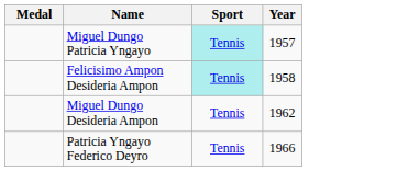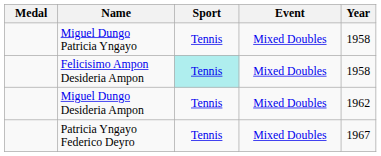+ column: Event | Mixed Doubles | Mixed Doubles | Mixed Doubles | Mixed Doubles
Miguel Dungo Patricia Yngayo | Sport: paleturquoise background -> no background
Miguel Dungo Patricia Yngayo | Year: 1957 -> 1958
Patricia Yngayo Federico Deyro | Year: 1966 -> 1967
